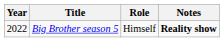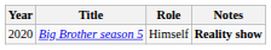Big Brother season 5 | Year: 2022 -> 2020
